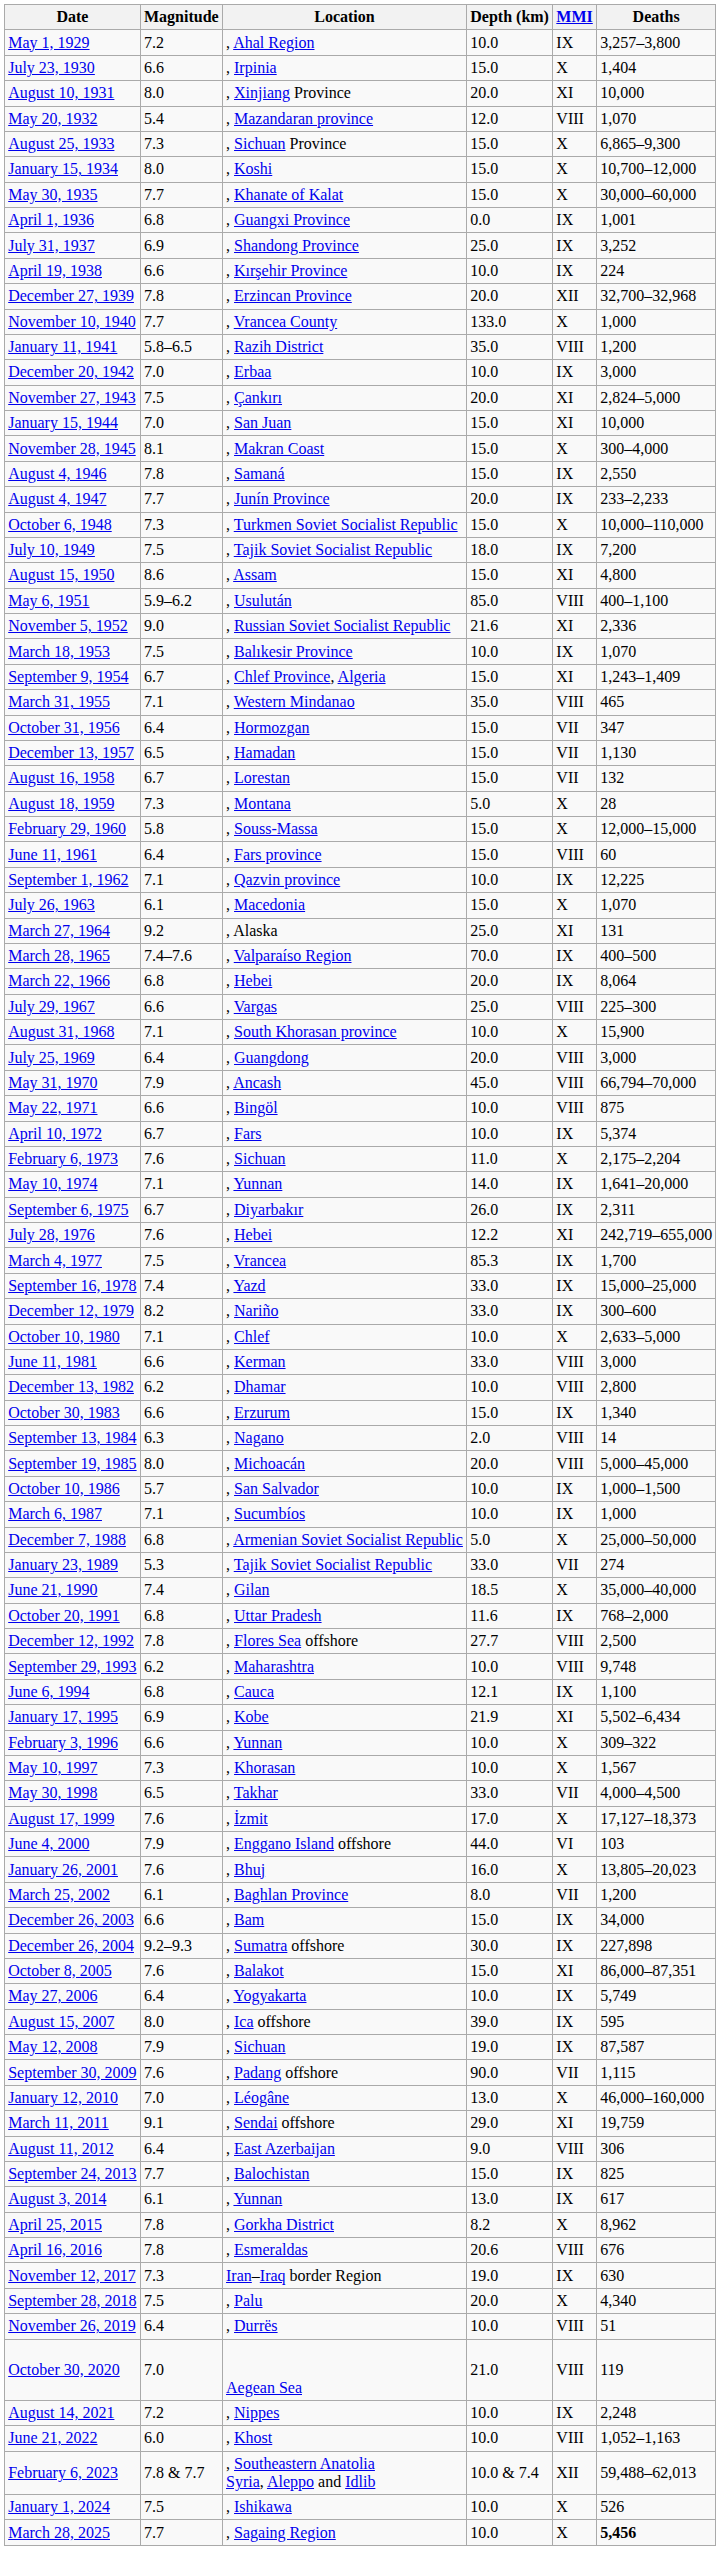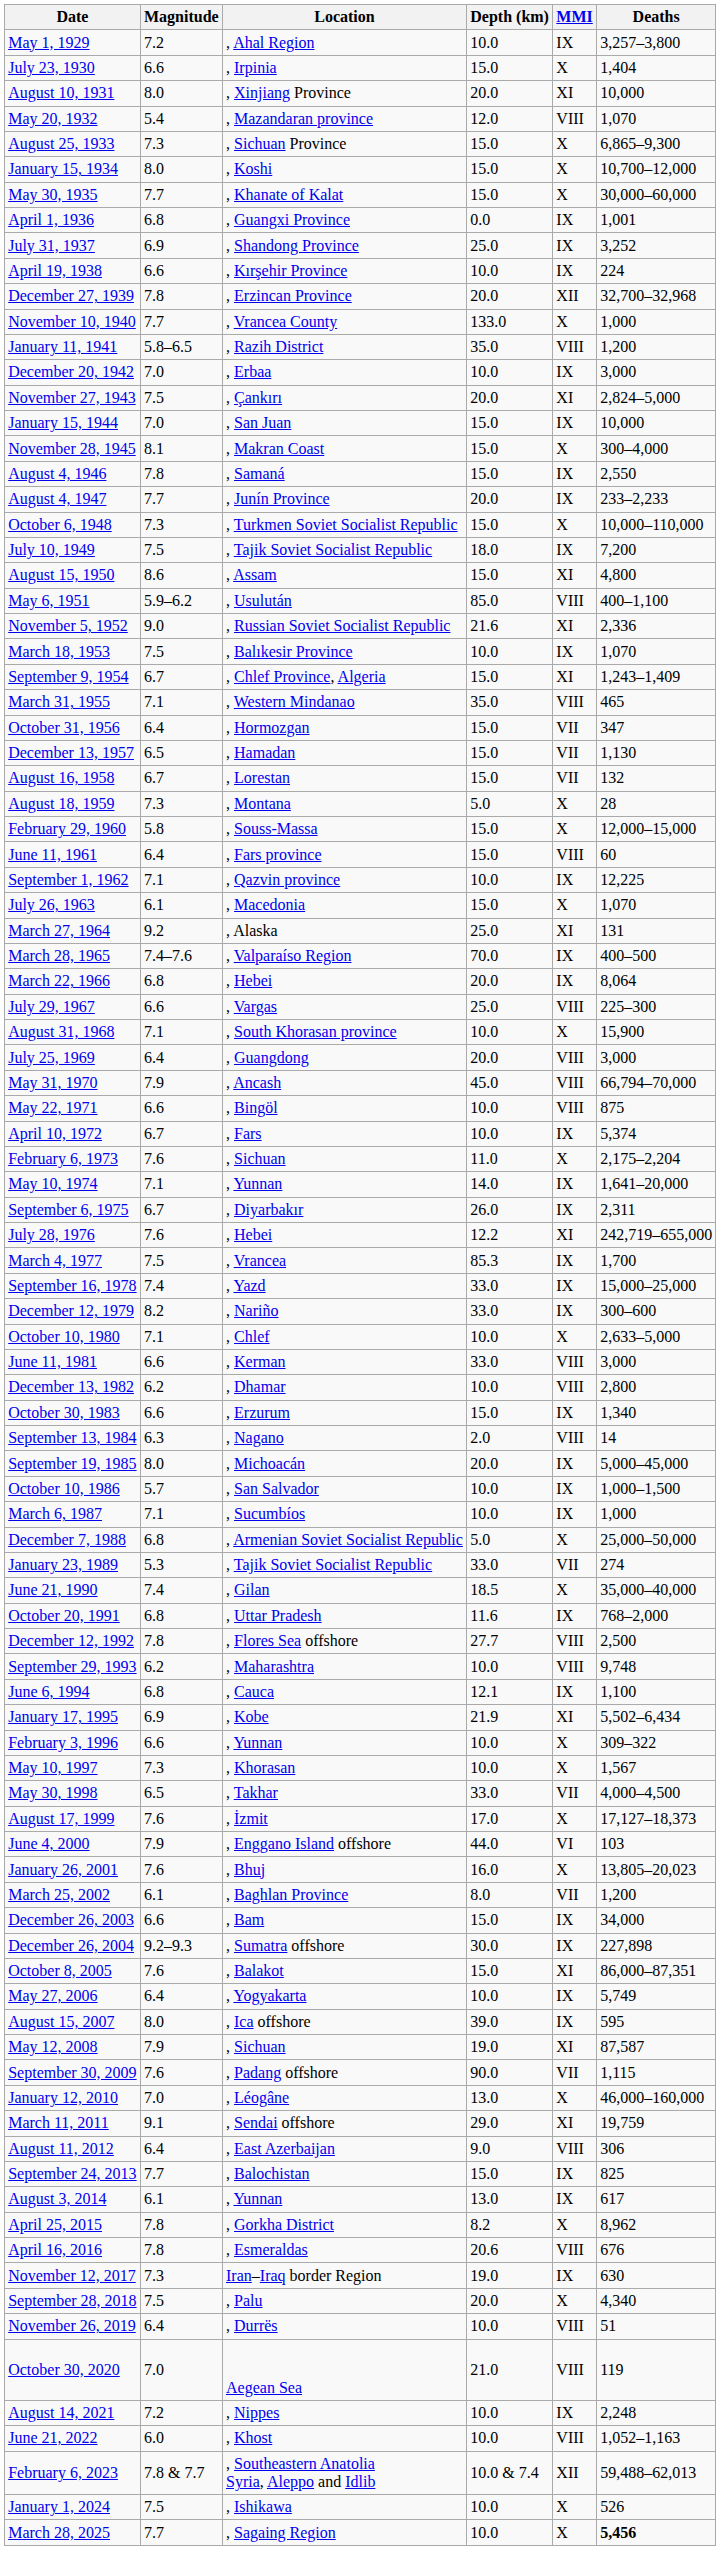January 15, 1944 | MMI: XI -> IX
September 19, 1985 | MMI: VIII -> IX
May 12, 2008 | MMI: IX -> XI
